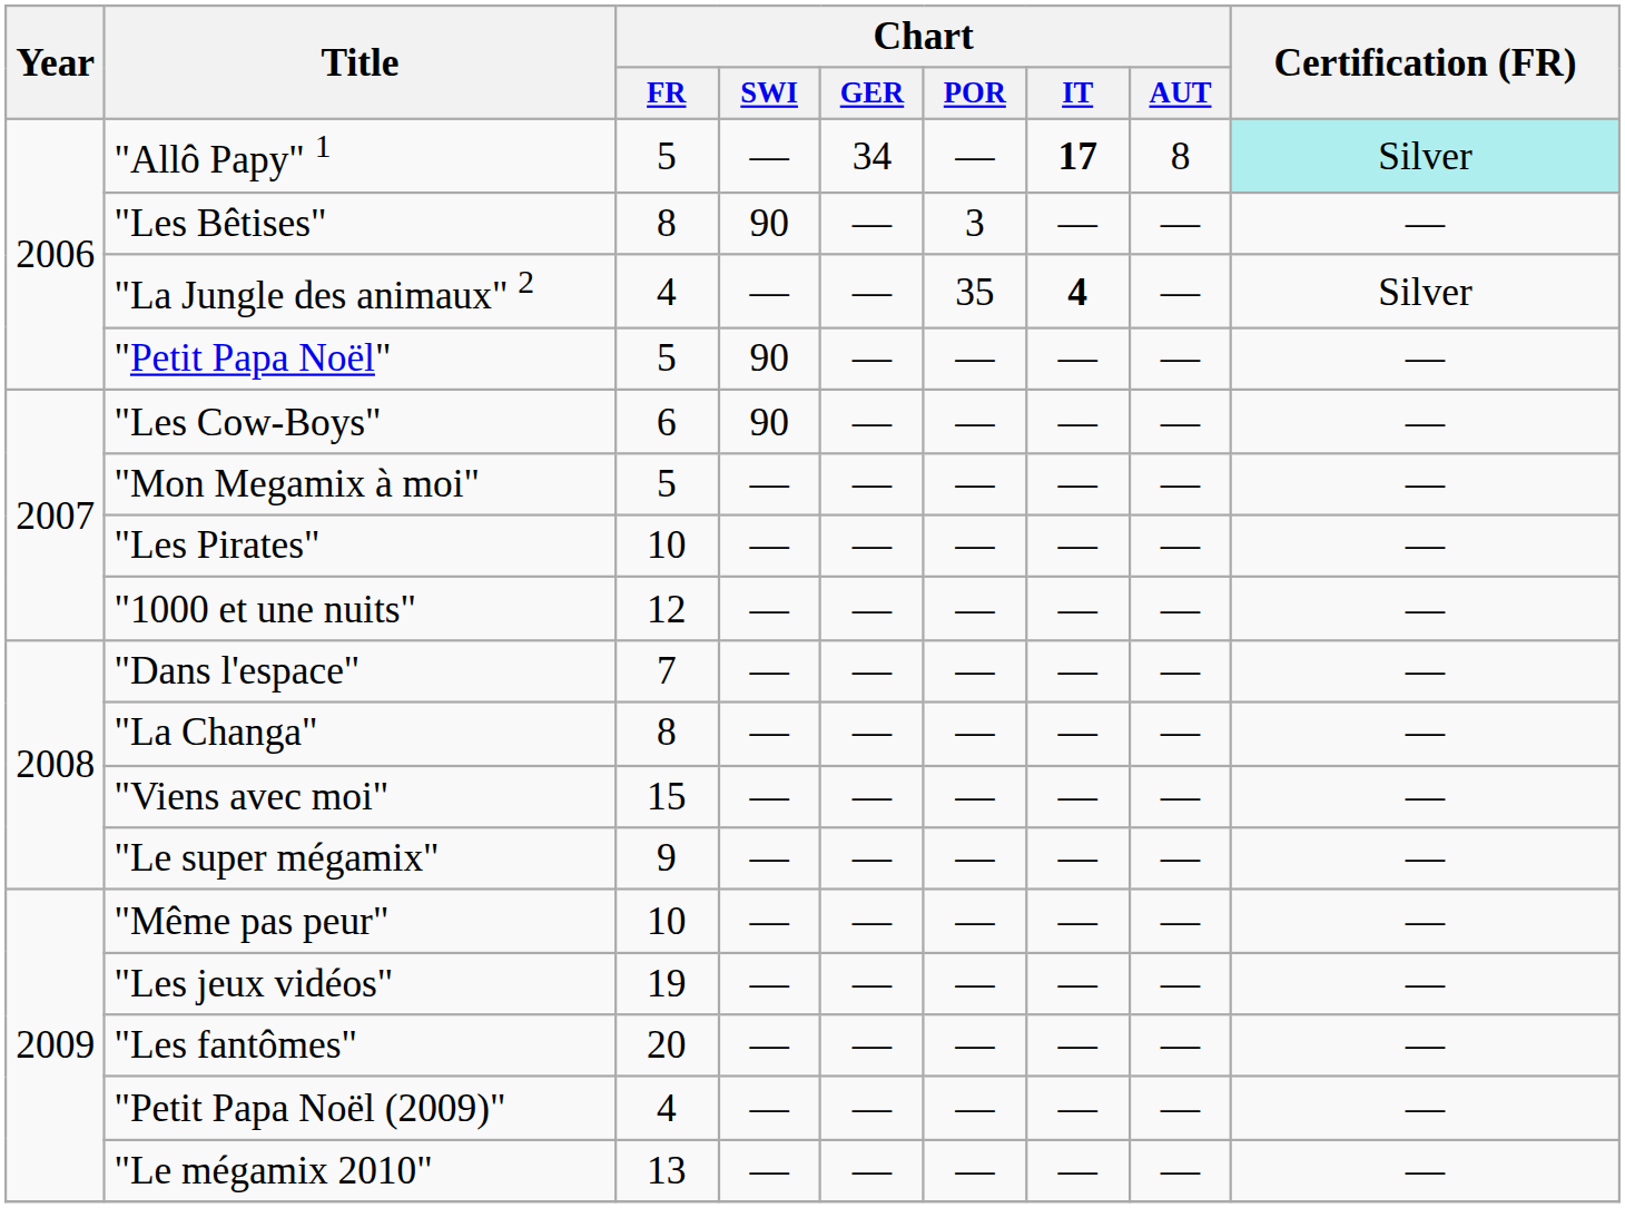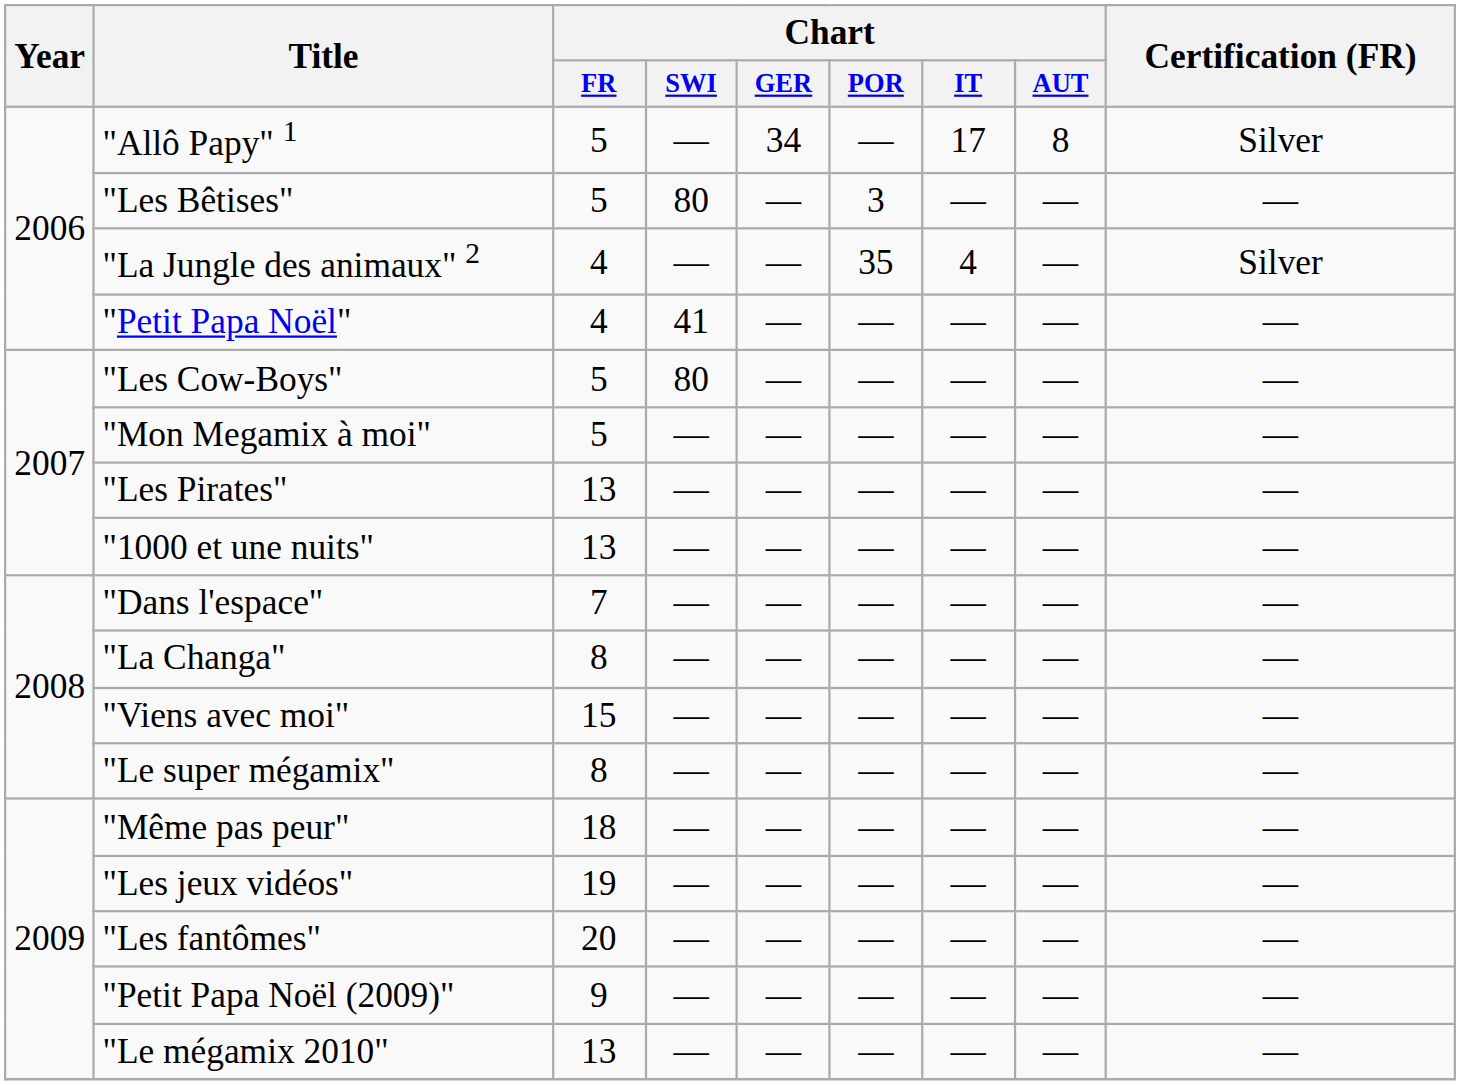"Allô Papy" 1 | Chart / IT: bold -> normal
"Allô Papy" 1 | Certification (FR): paleturquoise background -> no background
"Les Bêtises" | Chart / FR: 8 -> 5
"Les Bêtises" | Chart / SWI: 90 -> 80
"La Jungle des animaux" 2 | Chart / IT: bold -> normal
"Petit Papa Noël" | Chart / FR: 5 -> 4
"Petit Papa Noël" | Chart / SWI: 90 -> 41
"Les Cow-Boys" | Chart / FR: 6 -> 5
"Les Cow-Boys" | Chart / SWI: 90 -> 80
"Les Pirates" | Chart / FR: 10 -> 13
"1000 et une nuits" | Chart / FR: 12 -> 13
"Le super mégamix" | Chart / FR: 9 -> 8
"Même pas peur" | Chart / FR: 10 -> 18
"Petit Papa Noël (2009)" | Chart / FR: 4 -> 9
